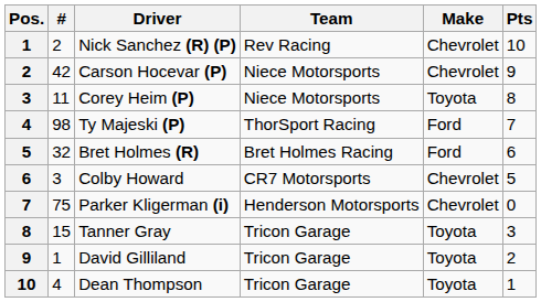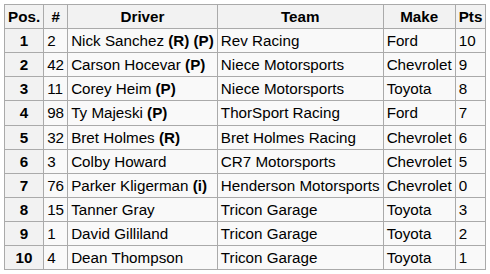Nick Sanchez (R) (P) | Make: Chevrolet -> Ford
Bret Holmes (R) | Make: Ford -> Chevrolet
Parker Kligerman (i) | #: 75 -> 76
